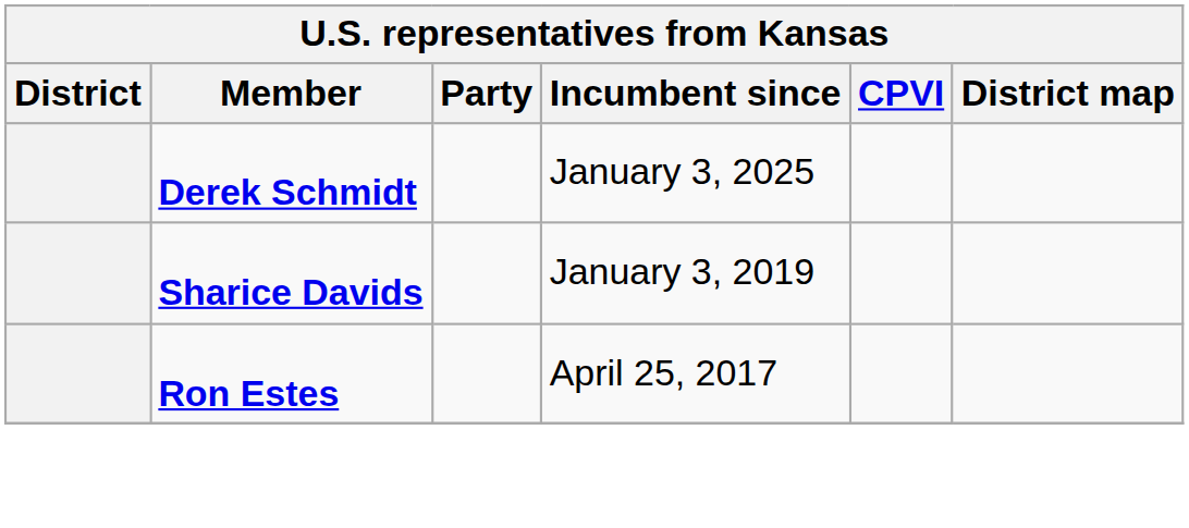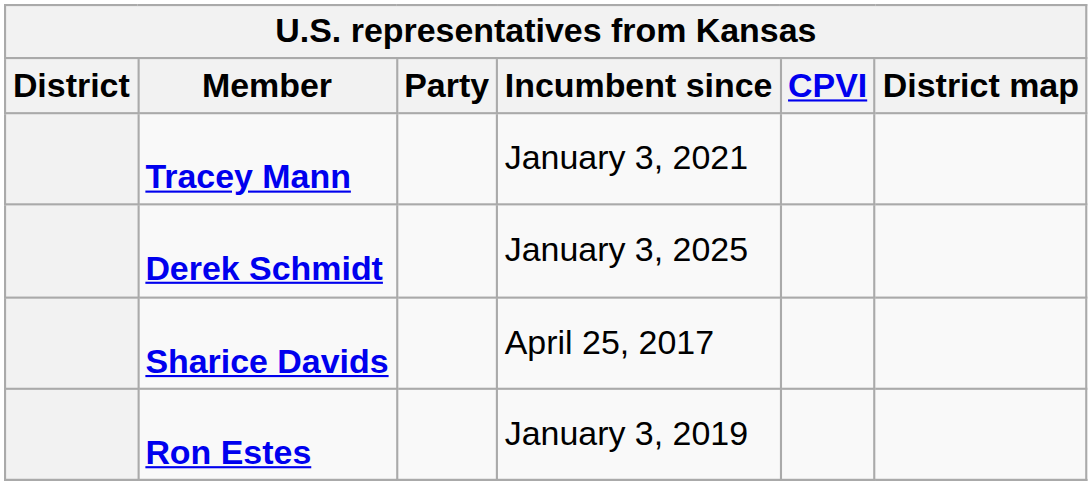+ row: Tracey Mann | January 3, 2021
Sharice Davids | Incumbent since: January 3, 2019 -> April 25, 2017
Ron Estes | Incumbent since: April 25, 2017 -> January 3, 2019
